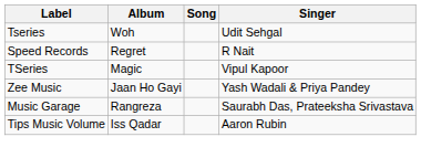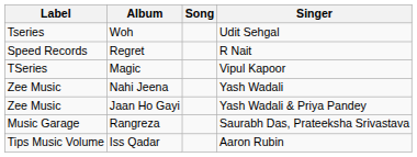+ row: Zee Music | Nahi Jeena | Yash Wadali
